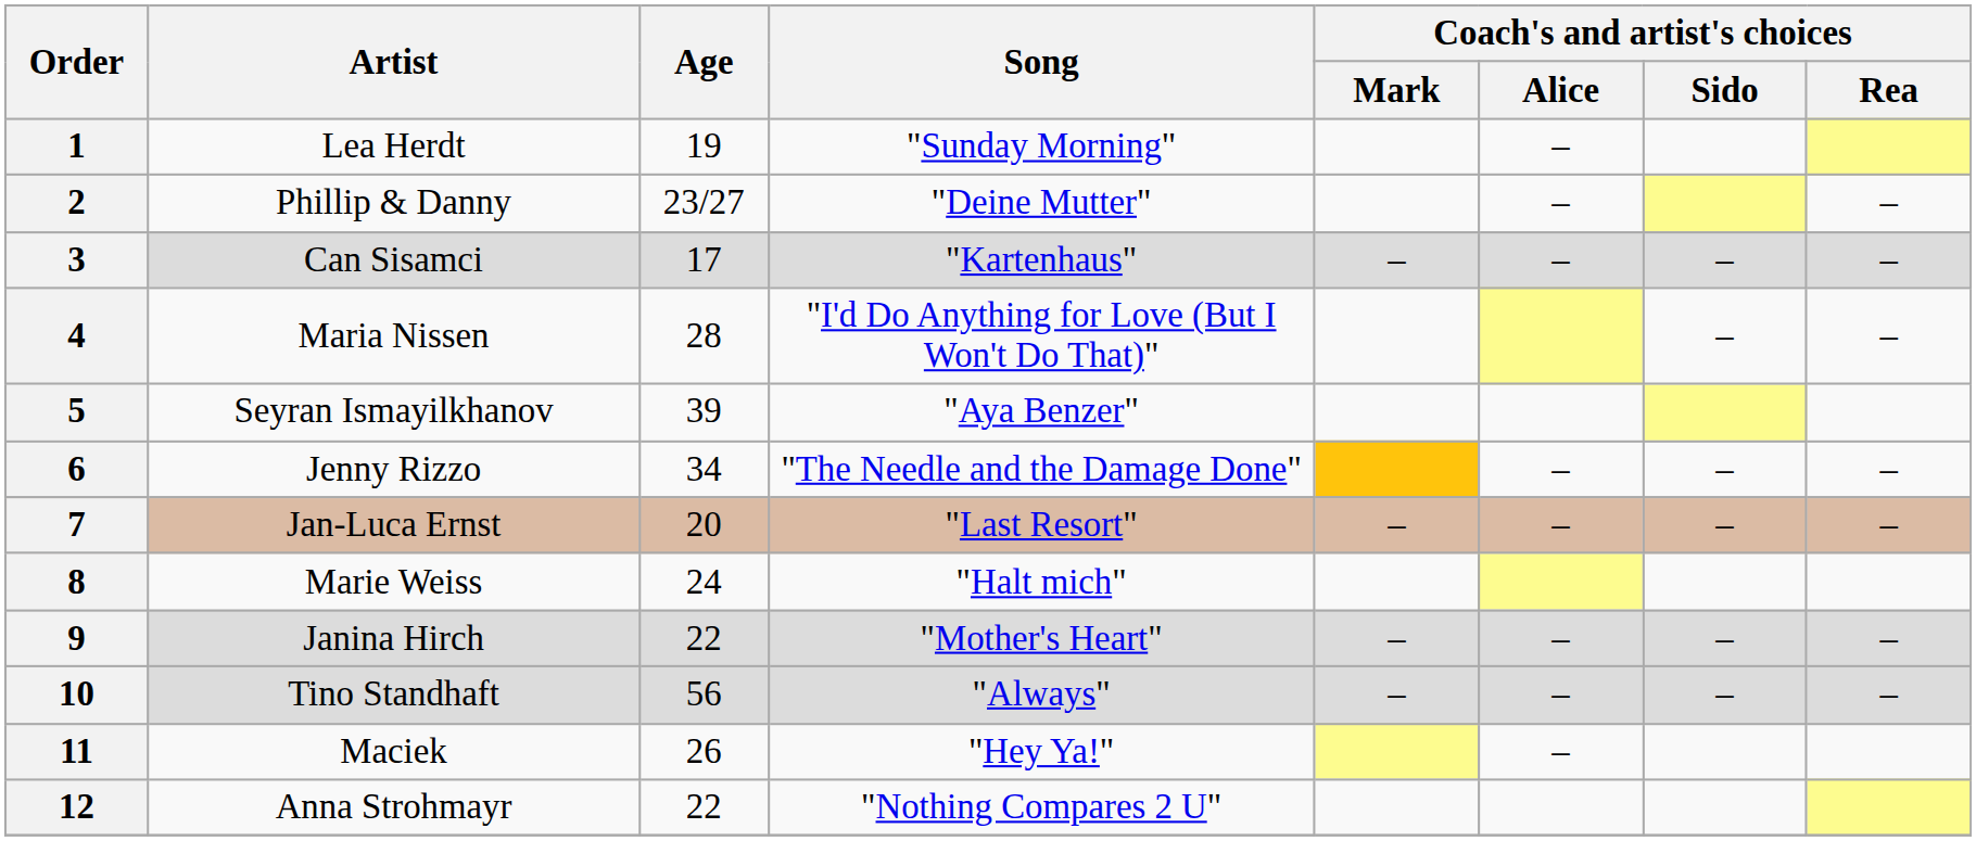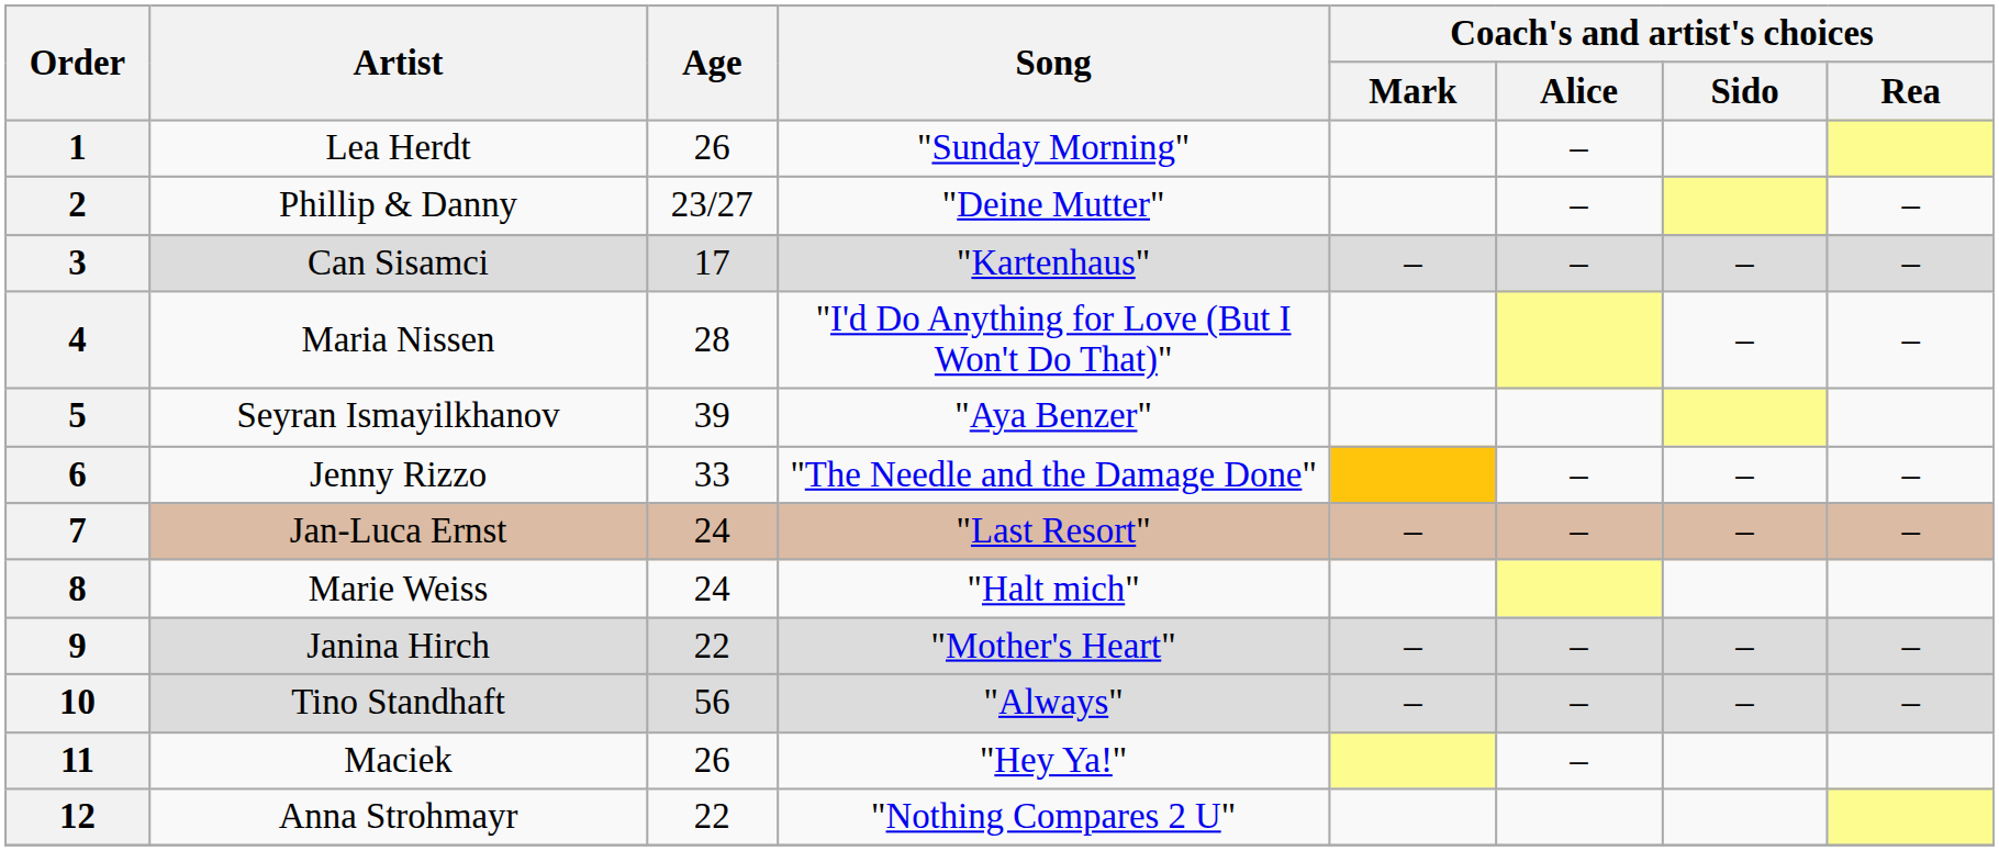1 | Age: 19 -> 26
6 | Age: 34 -> 33
7 | Age: 20 -> 24
